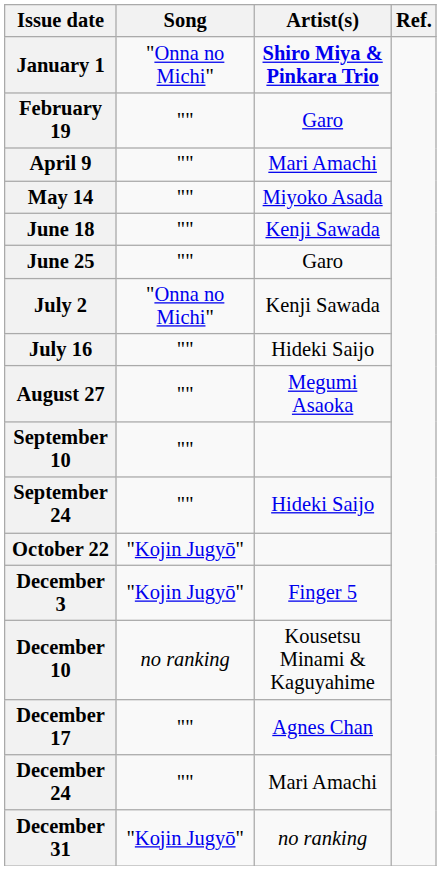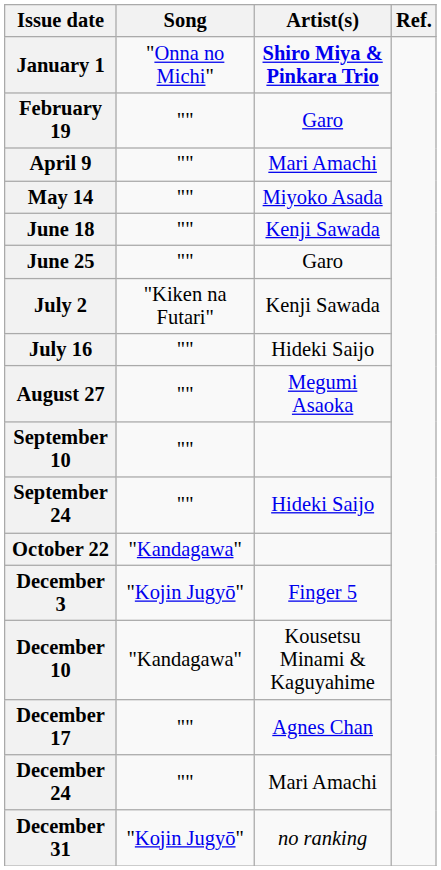July 2 | Song: "Onna no Michi" -> "Kiken na Futari"
October 22 | Song: "Kojin Jugyō" -> "Kandagawa"
December 10 | Song: no ranking -> "Kandagawa"
